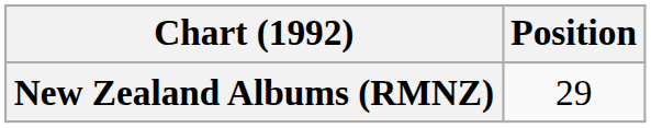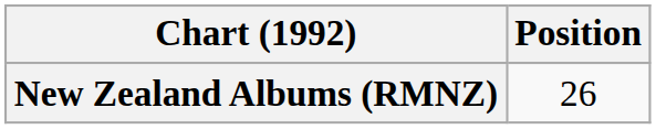New Zealand Albums (RMNZ) | Position: 29 -> 26
